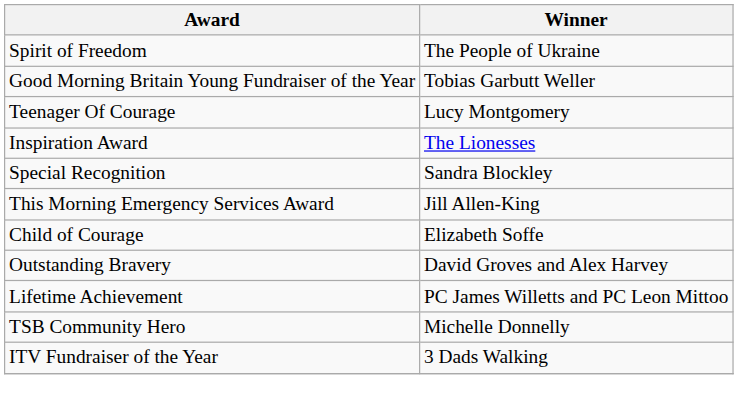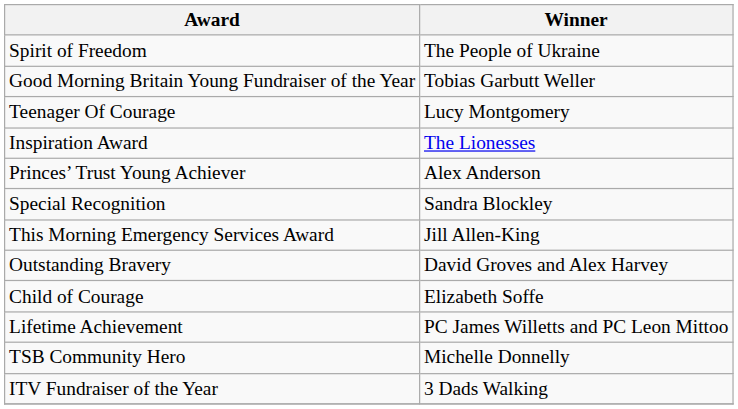+ row: Princes’ Trust Young Achiever | Alex Anderson
rows swapped: Outstanding Bravery <-> Child of Courage
